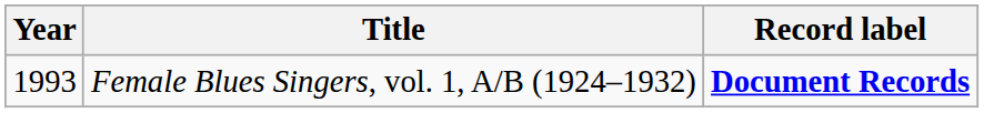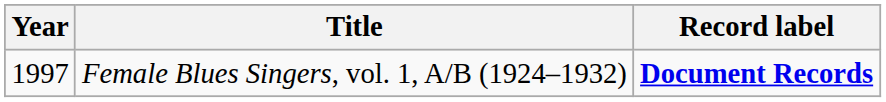Female Blues Singers, vol. 1, A/B (1924–1932) | Year: 1993 -> 1997
